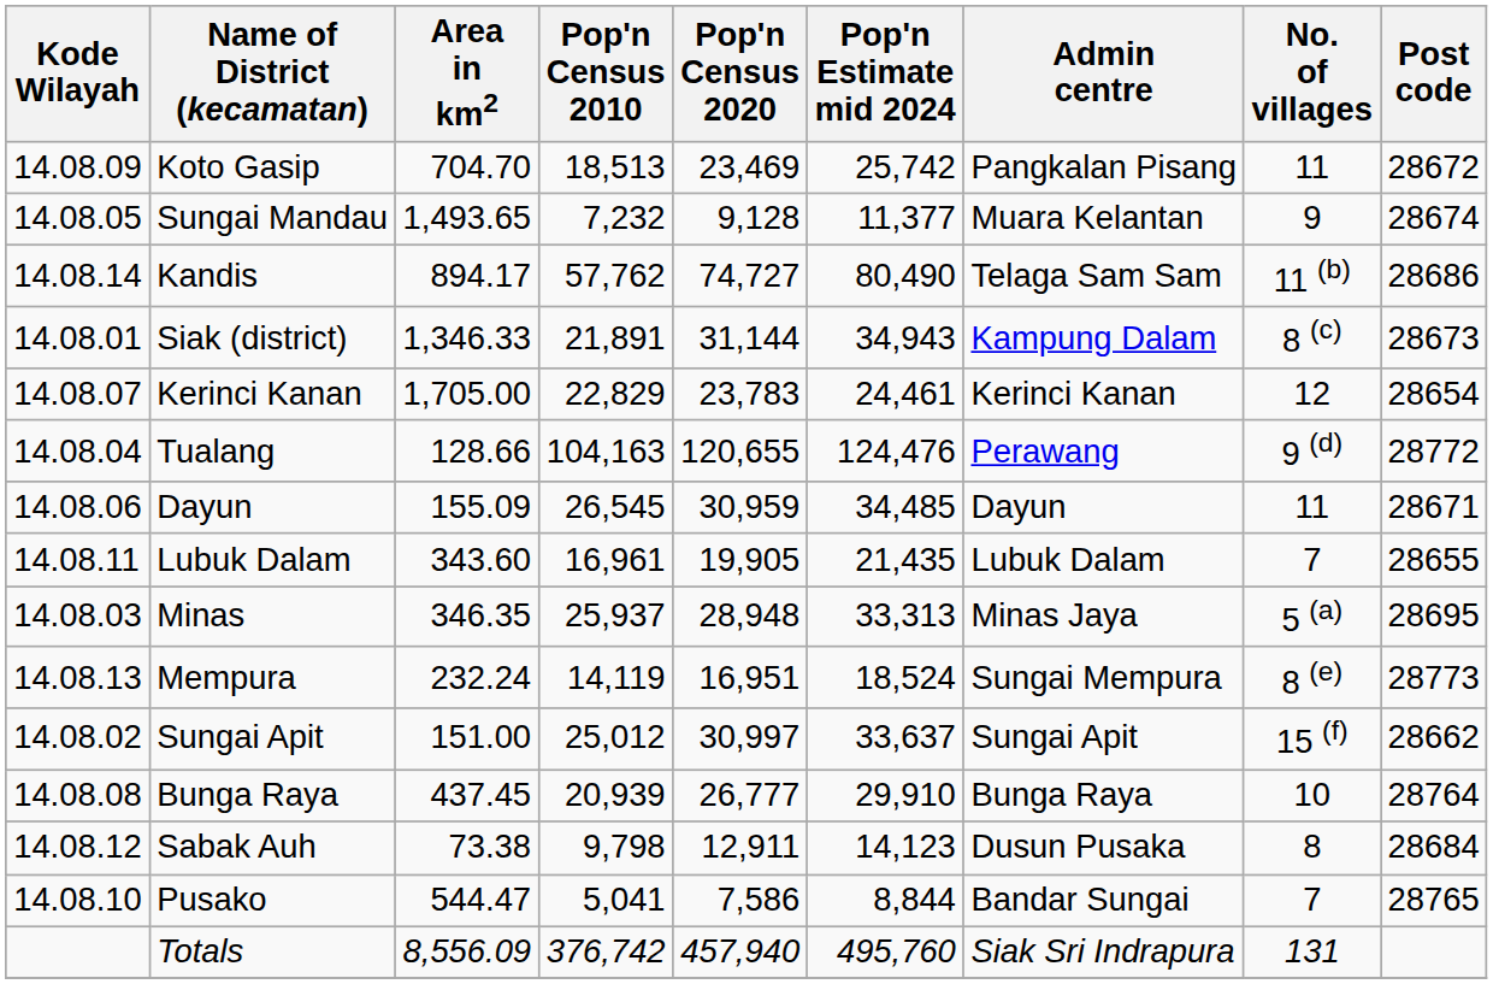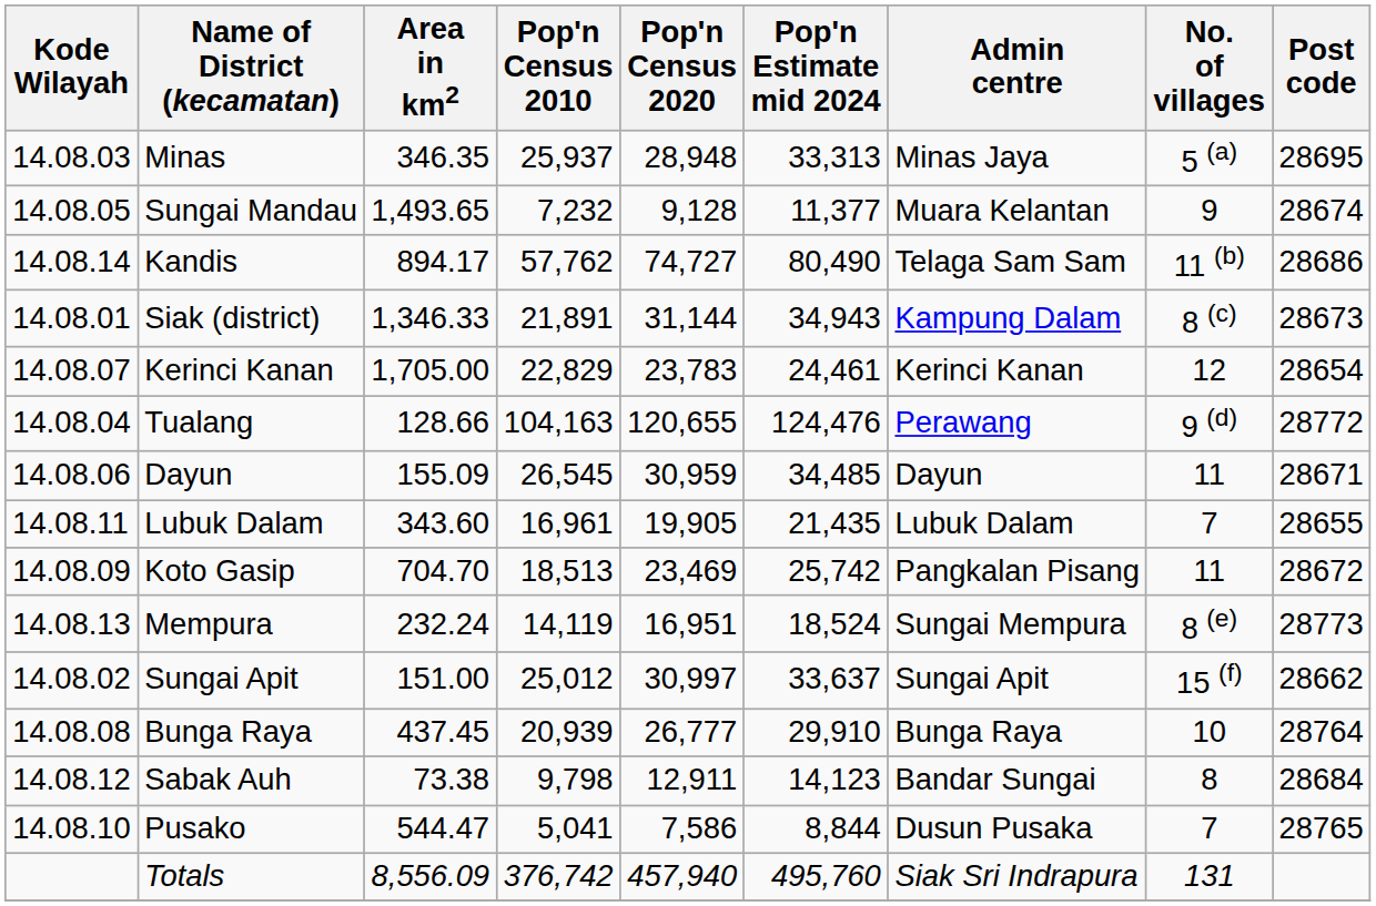rows swapped: Minas <-> Koto Gasip
Sabak Auh | Admin centre: Dusun Pusaka -> Bandar Sungai
Pusako | Admin centre: Bandar Sungai -> Dusun Pusaka
